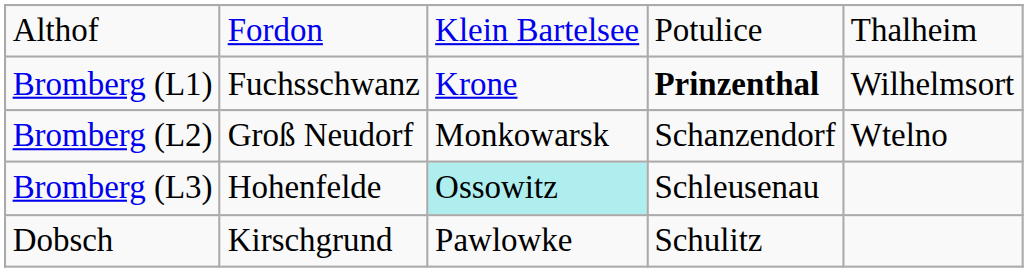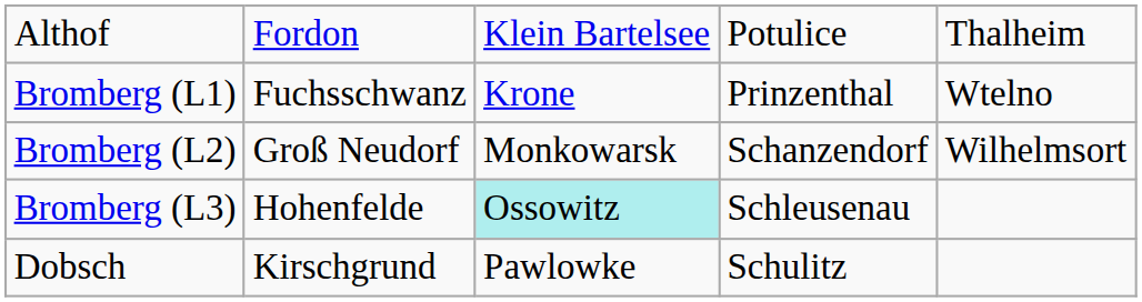Bromberg (L1) | column 4: bold -> normal
Bromberg (L1) | column 5: Wilhelmsort -> Wtelno
Bromberg (L2) | column 5: Wtelno -> Wilhelmsort
